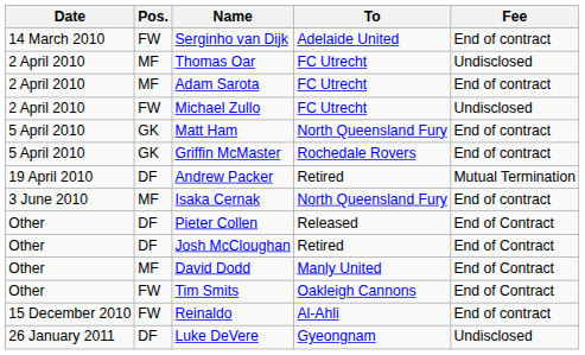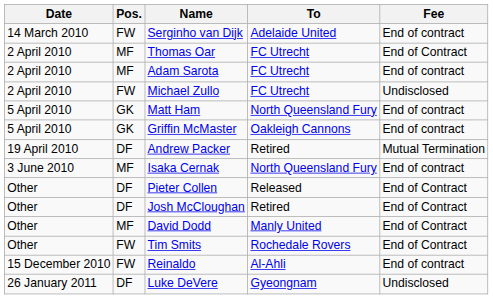Thomas Oar | Fee: Undisclosed -> End of Contract
Griffin McMaster | To: Rochedale Rovers -> Oakleigh Cannons
Tim Smits | To: Oakleigh Cannons -> Rochedale Rovers
